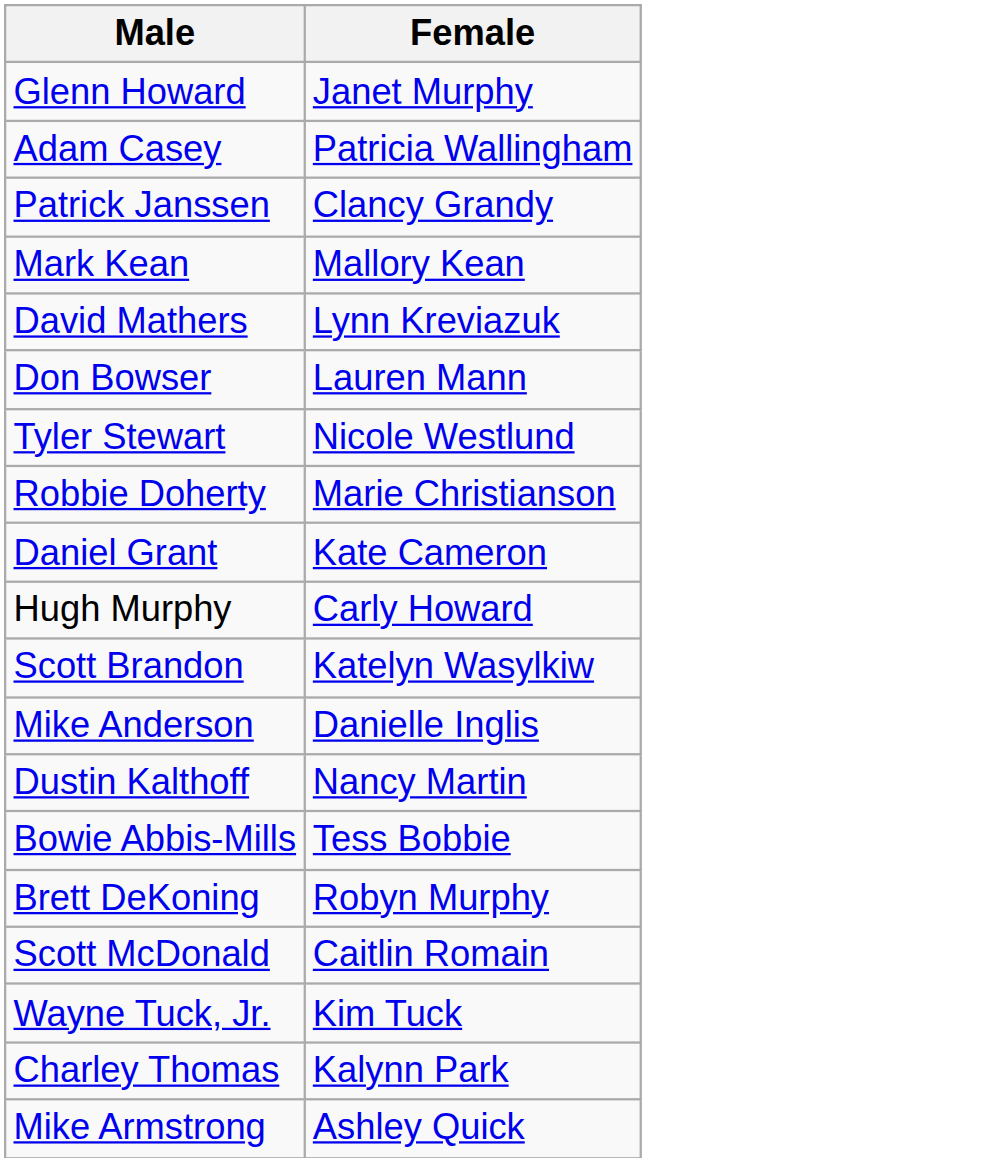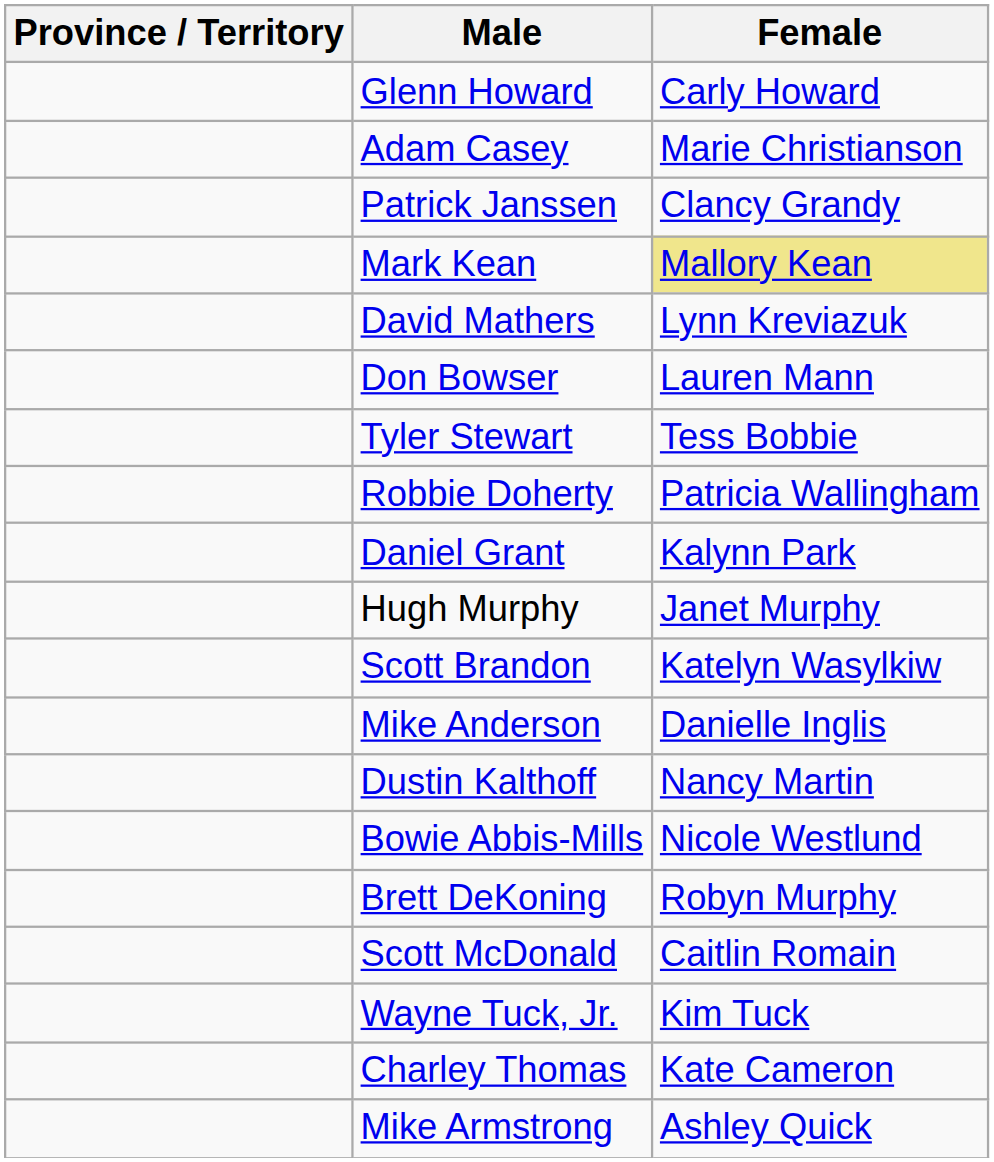+ column: Province / Territory
Glenn Howard | Female: Janet Murphy -> Carly Howard
Adam Casey | Female: Patricia Wallingham -> Marie Christianson
Mark Kean | Female: no background -> khaki background
Tyler Stewart | Female: Nicole Westlund -> Tess Bobbie
Robbie Doherty | Female: Marie Christianson -> Patricia Wallingham
Daniel Grant | Female: Kate Cameron -> Kalynn Park
Hugh Murphy | Female: Carly Howard -> Janet Murphy
Bowie Abbis-Mills | Female: Tess Bobbie -> Nicole Westlund
Charley Thomas | Female: Kalynn Park -> Kate Cameron
